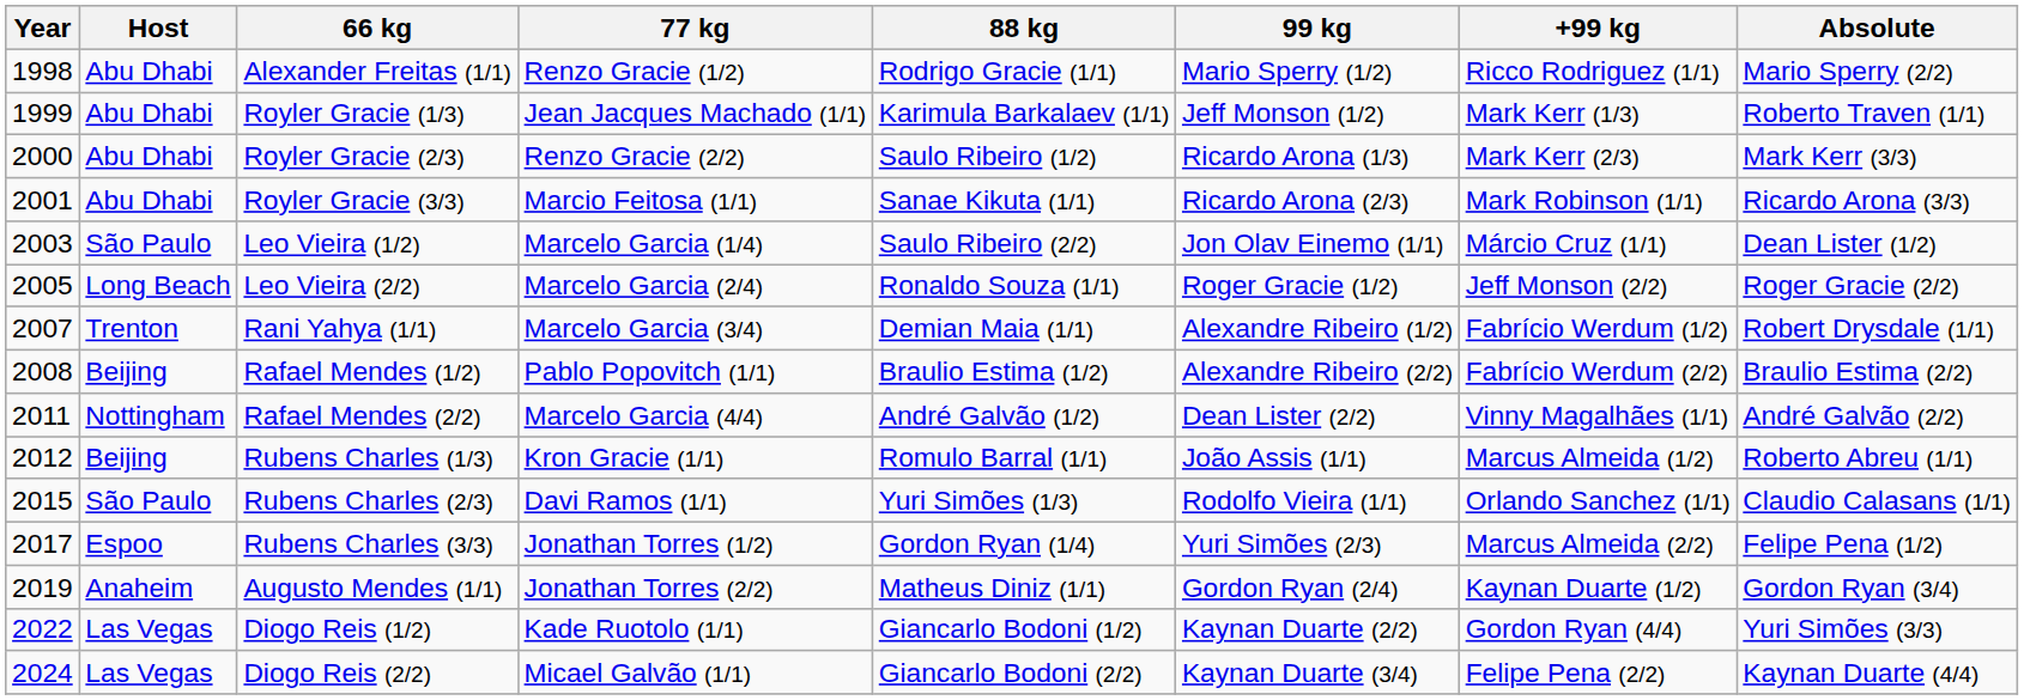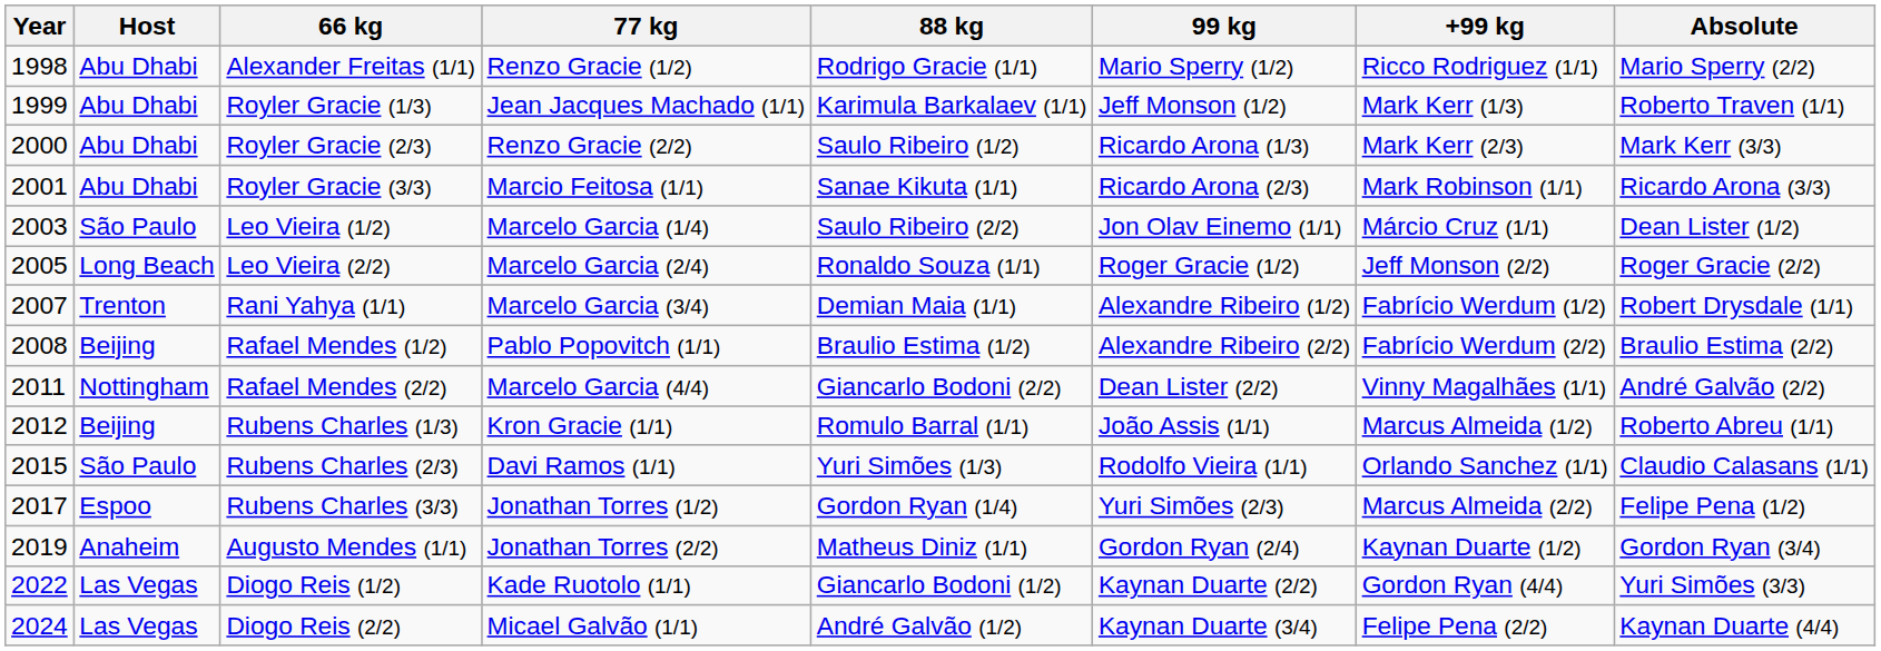Rafael Mendes (2/2) | 88 kg: André Galvão (1/2) -> Giancarlo Bodoni (2/2)
Diogo Reis (2/2) | 88 kg: Giancarlo Bodoni (2/2) -> André Galvão (1/2)
